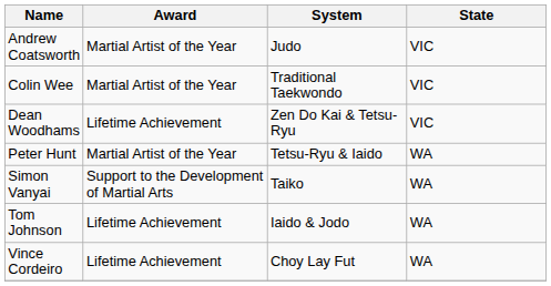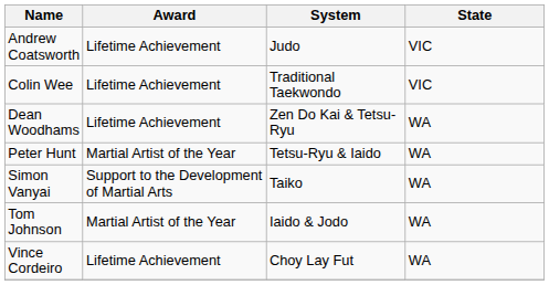Andrew Coatsworth | Award: Martial Artist of the Year -> Lifetime Achievement
Colin Wee | Award: Martial Artist of the Year -> Lifetime Achievement
Dean Woodhams | State: VIC -> WA
Tom Johnson | Award: Lifetime Achievement -> Martial Artist of the Year
